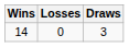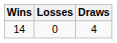14 | Draws: 3 -> 4
